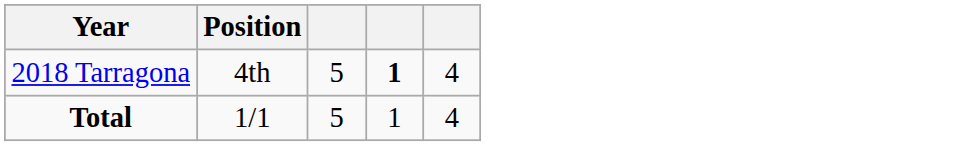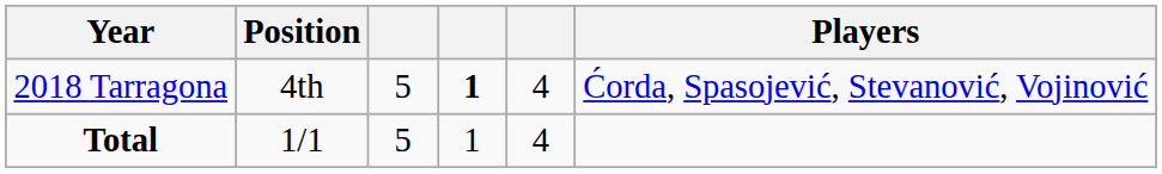+ column: Players | Ćorda, Spasojević, Stevanović, Vojinović
